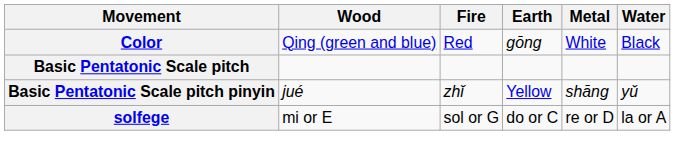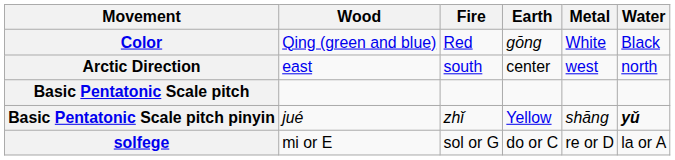+ row: Arctic Direction | east | south | center | west | north
Basic Pentatonic Scale pitch pinyin | Water: normal -> bold
